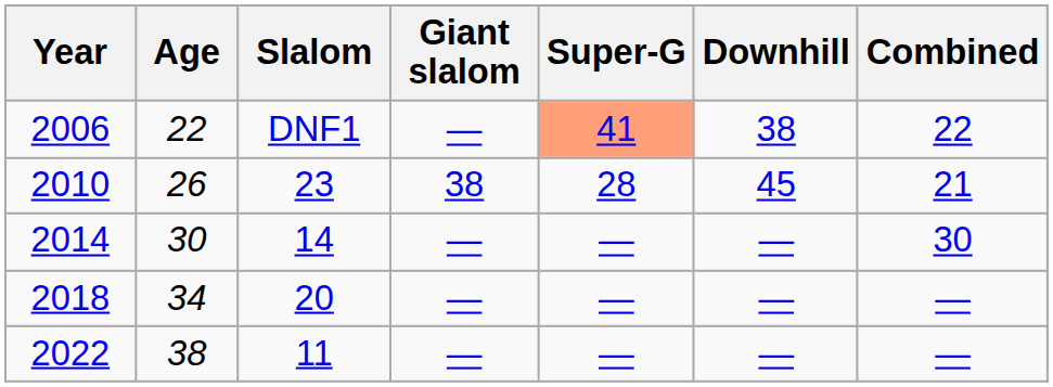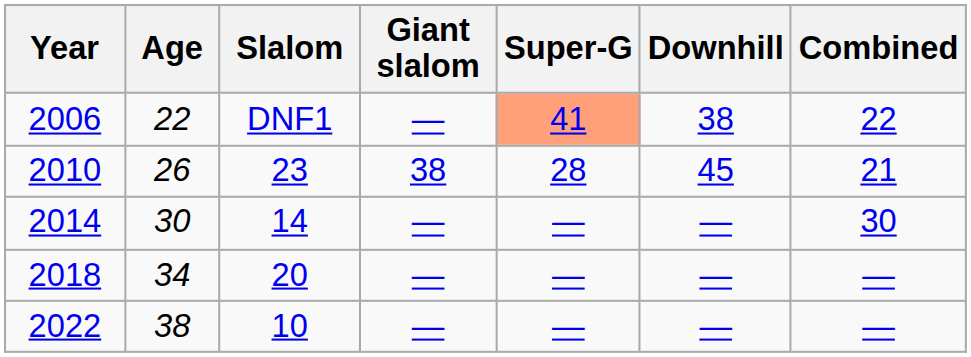2022 | Slalom: 11 -> 10
